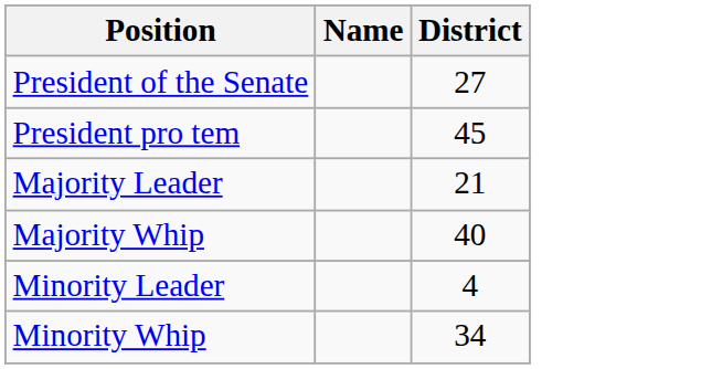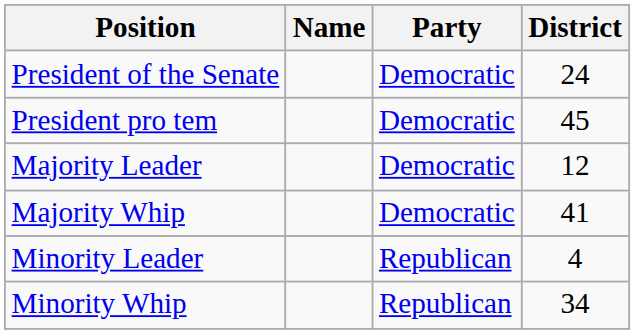+ column: Party | Democratic | Democratic | Democratic | Democratic | Republican | Republican
President of the Senate | District: 27 -> 24
Majority Leader | District: 21 -> 12
Majority Whip | District: 40 -> 41
